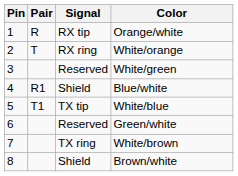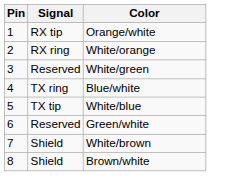- column: Pair | R | T | R1 | T1
Blue/white | Signal: Shield -> TX ring
White/brown | Signal: TX ring -> Shield
